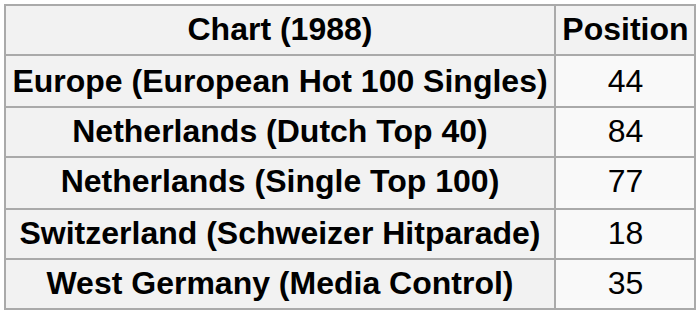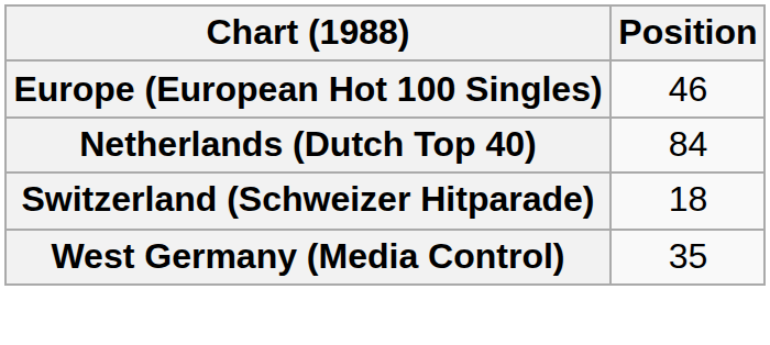Europe (European Hot 100 Singles) | Position: 44 -> 46
- row: Netherlands (Single Top 100) | 77
